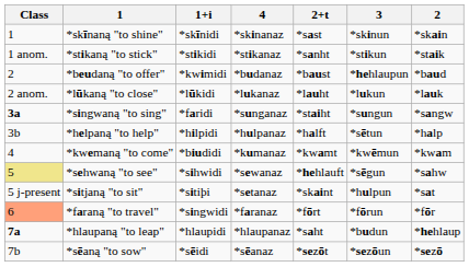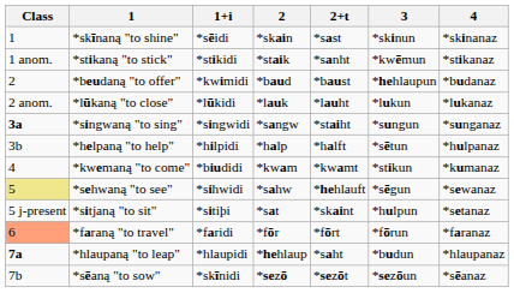columns swapped: 2 <-> 4
*skīnaną "to shine" | 1+i: *skīnidi -> *sēidi
*stikaną "to stick" | 3: *stikun -> *kwēmun
*singwaną "to sing" | 1+i: *faridi -> *singwidi
*kwemaną "to come" | 3: *kwēmun -> *stikun
*faraną "to travel" | 1+i: *singwidi -> *faridi
*sēaną "to sow" | 1+i: *sēidi -> *skīnidi
